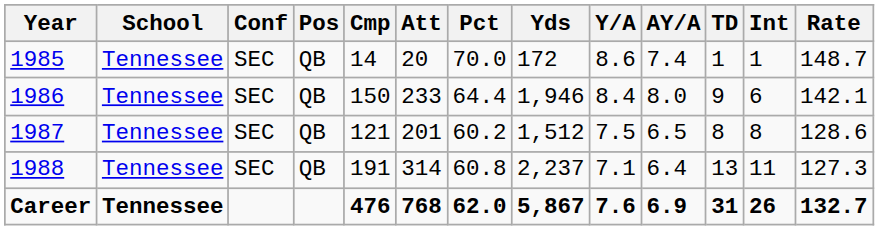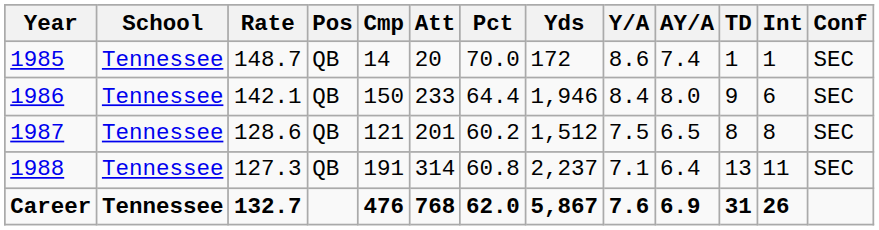columns swapped: Conf <-> Rate
